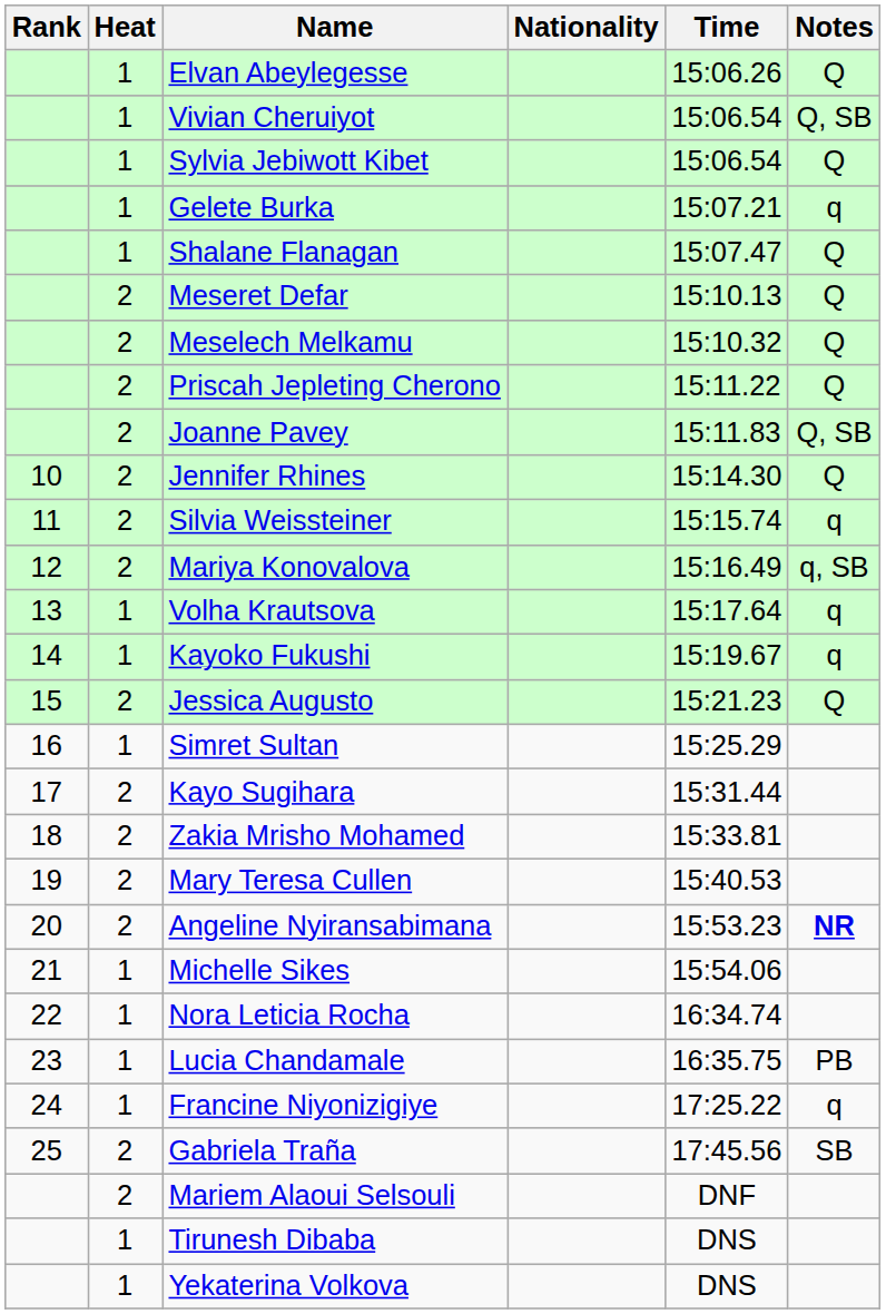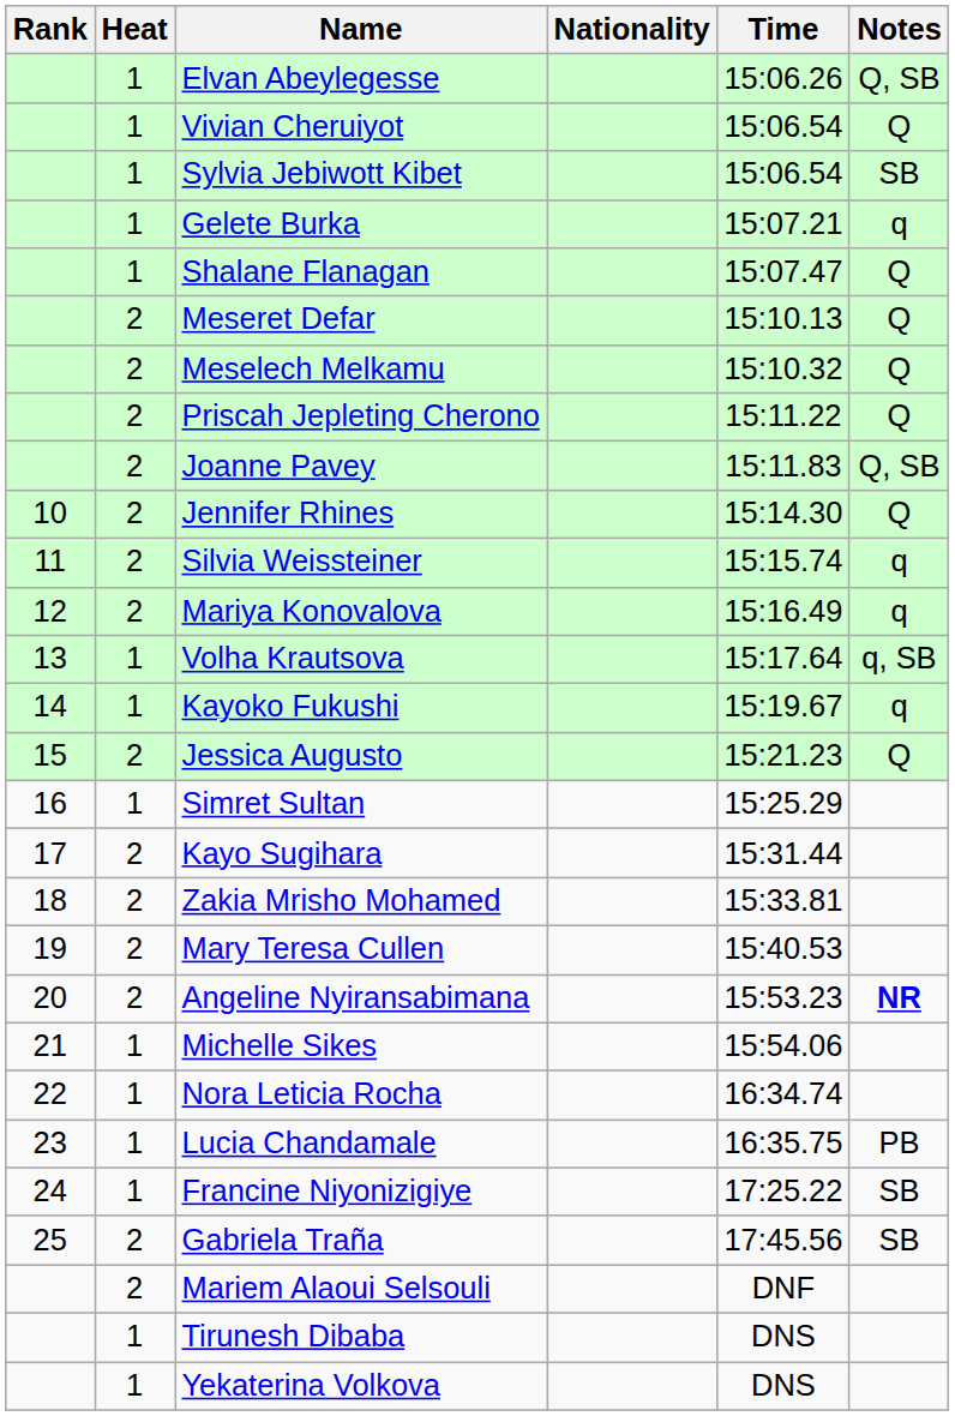Elvan Abeylegesse | Notes: Q -> Q, SB
Vivian Cheruiyot | Notes: Q, SB -> Q
Sylvia Jebiwott Kibet | Notes: Q -> SB
Mariya Konovalova | Notes: q, SB -> q
Volha Krautsova | Notes: q -> q, SB
Francine Niyonizigiye | Notes: q -> SB
